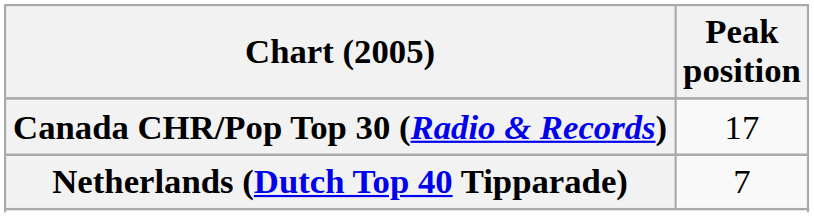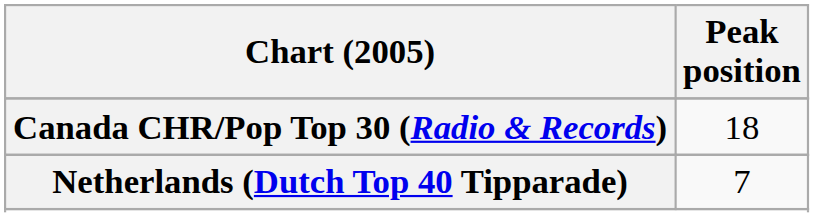Canada CHR/Pop Top 30 (Radio & Records) | Peak position: 17 -> 18
